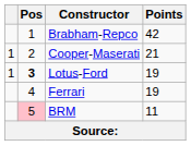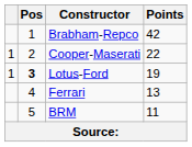Cooper-Maserati | Points: 21 -> 22
Ferrari | Points: 19 -> 13
BRM | Pos: pink background -> no background
